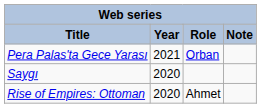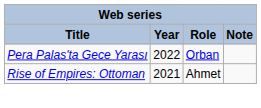Pera Palas'ta Gece Yarası | Year: 2021 -> 2022
- row: Saygı | 2020
Rise of Empires: Ottoman | Year: 2020 -> 2021
